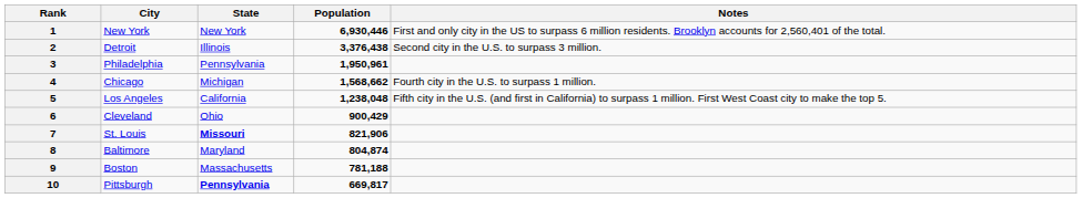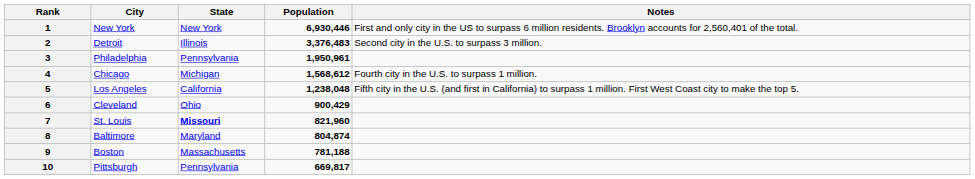2 | Population: 3,376,438 -> 3,376,483
4 | Population: 1,568,662 -> 1,568,612
7 | Population: 821,906 -> 821,960
10 | State: bold -> normal
